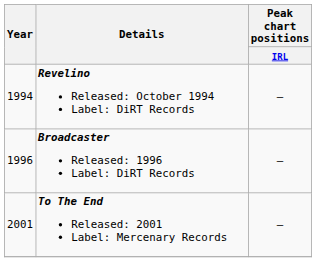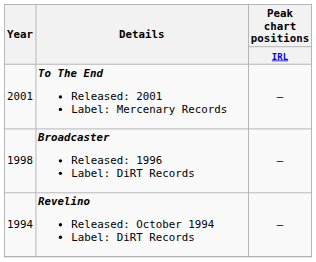rows swapped: Revelino Released: October 1994 Label: DiRT Records <-> To The End Released: 2001 Label: Mercenary Records
Broadcaster Released: 1996 Label: DiRT Records | Year: 1996 -> 1998
